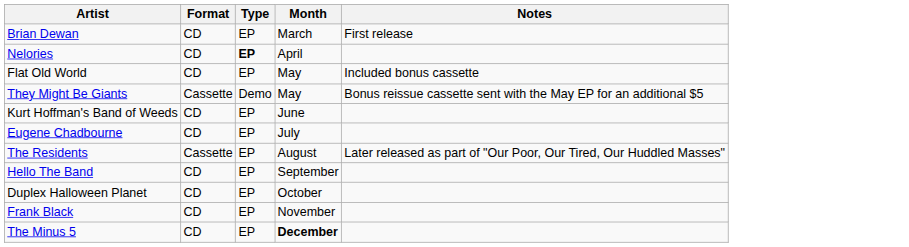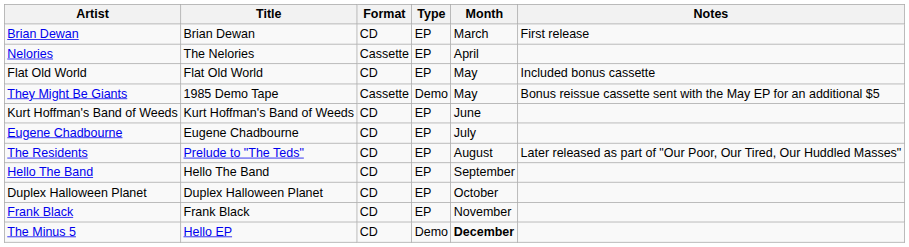+ column: Title | Brian Dewan | The Nelories | Flat Old World | 1985 Demo Tape | Kurt Hoffman's Band of Weeds | Eugene Chadbourne | Prelude to "The Teds" | Hello The Band | Duplex Halloween Planet | Frank Black | Hello EP
Nelories | Format: CD -> Cassette
Nelories | Type: bold -> normal
The Residents | Format: Cassette -> CD
The Minus 5 | Type: EP -> Demo
